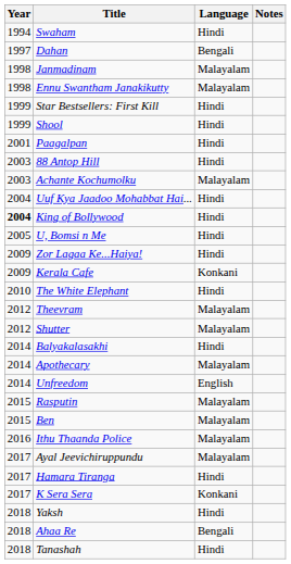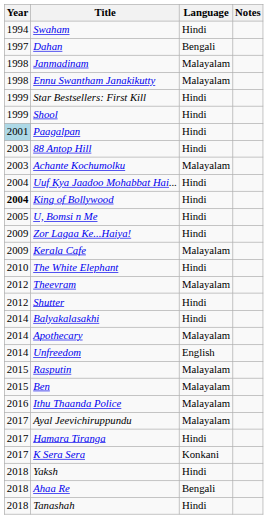Paagalpan | Year: no background -> lightblue background
Kerala Cafe | Language: Konkani -> Malayalam
Shutter | Language: Malayalam -> Hindi
